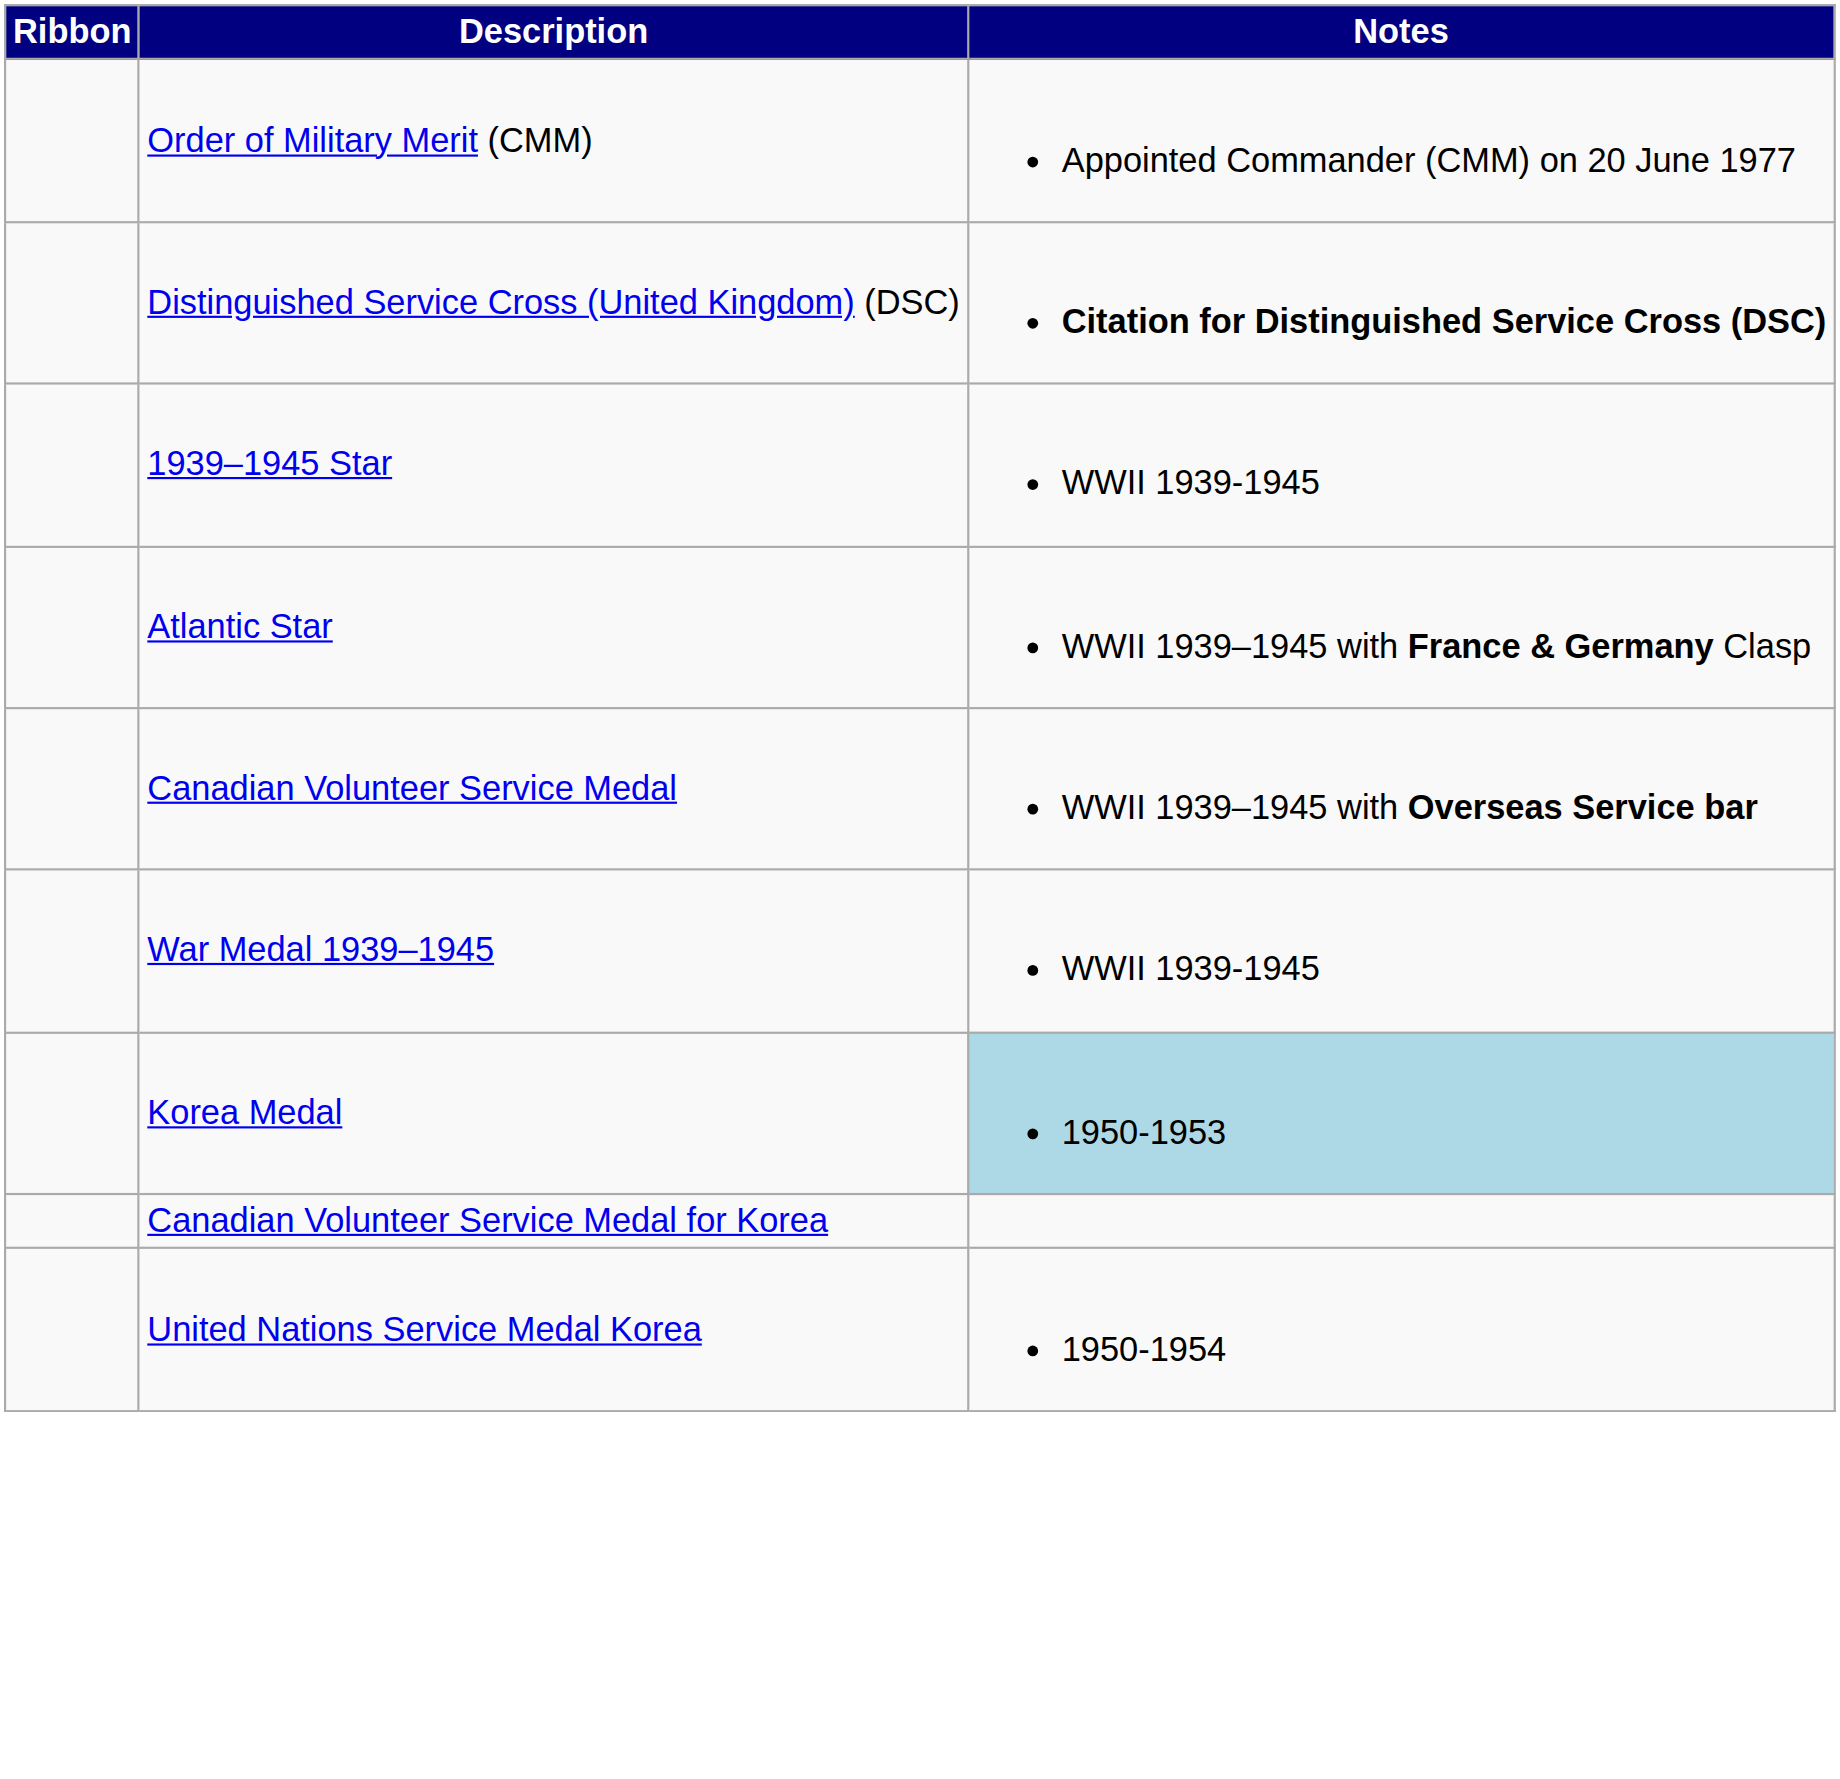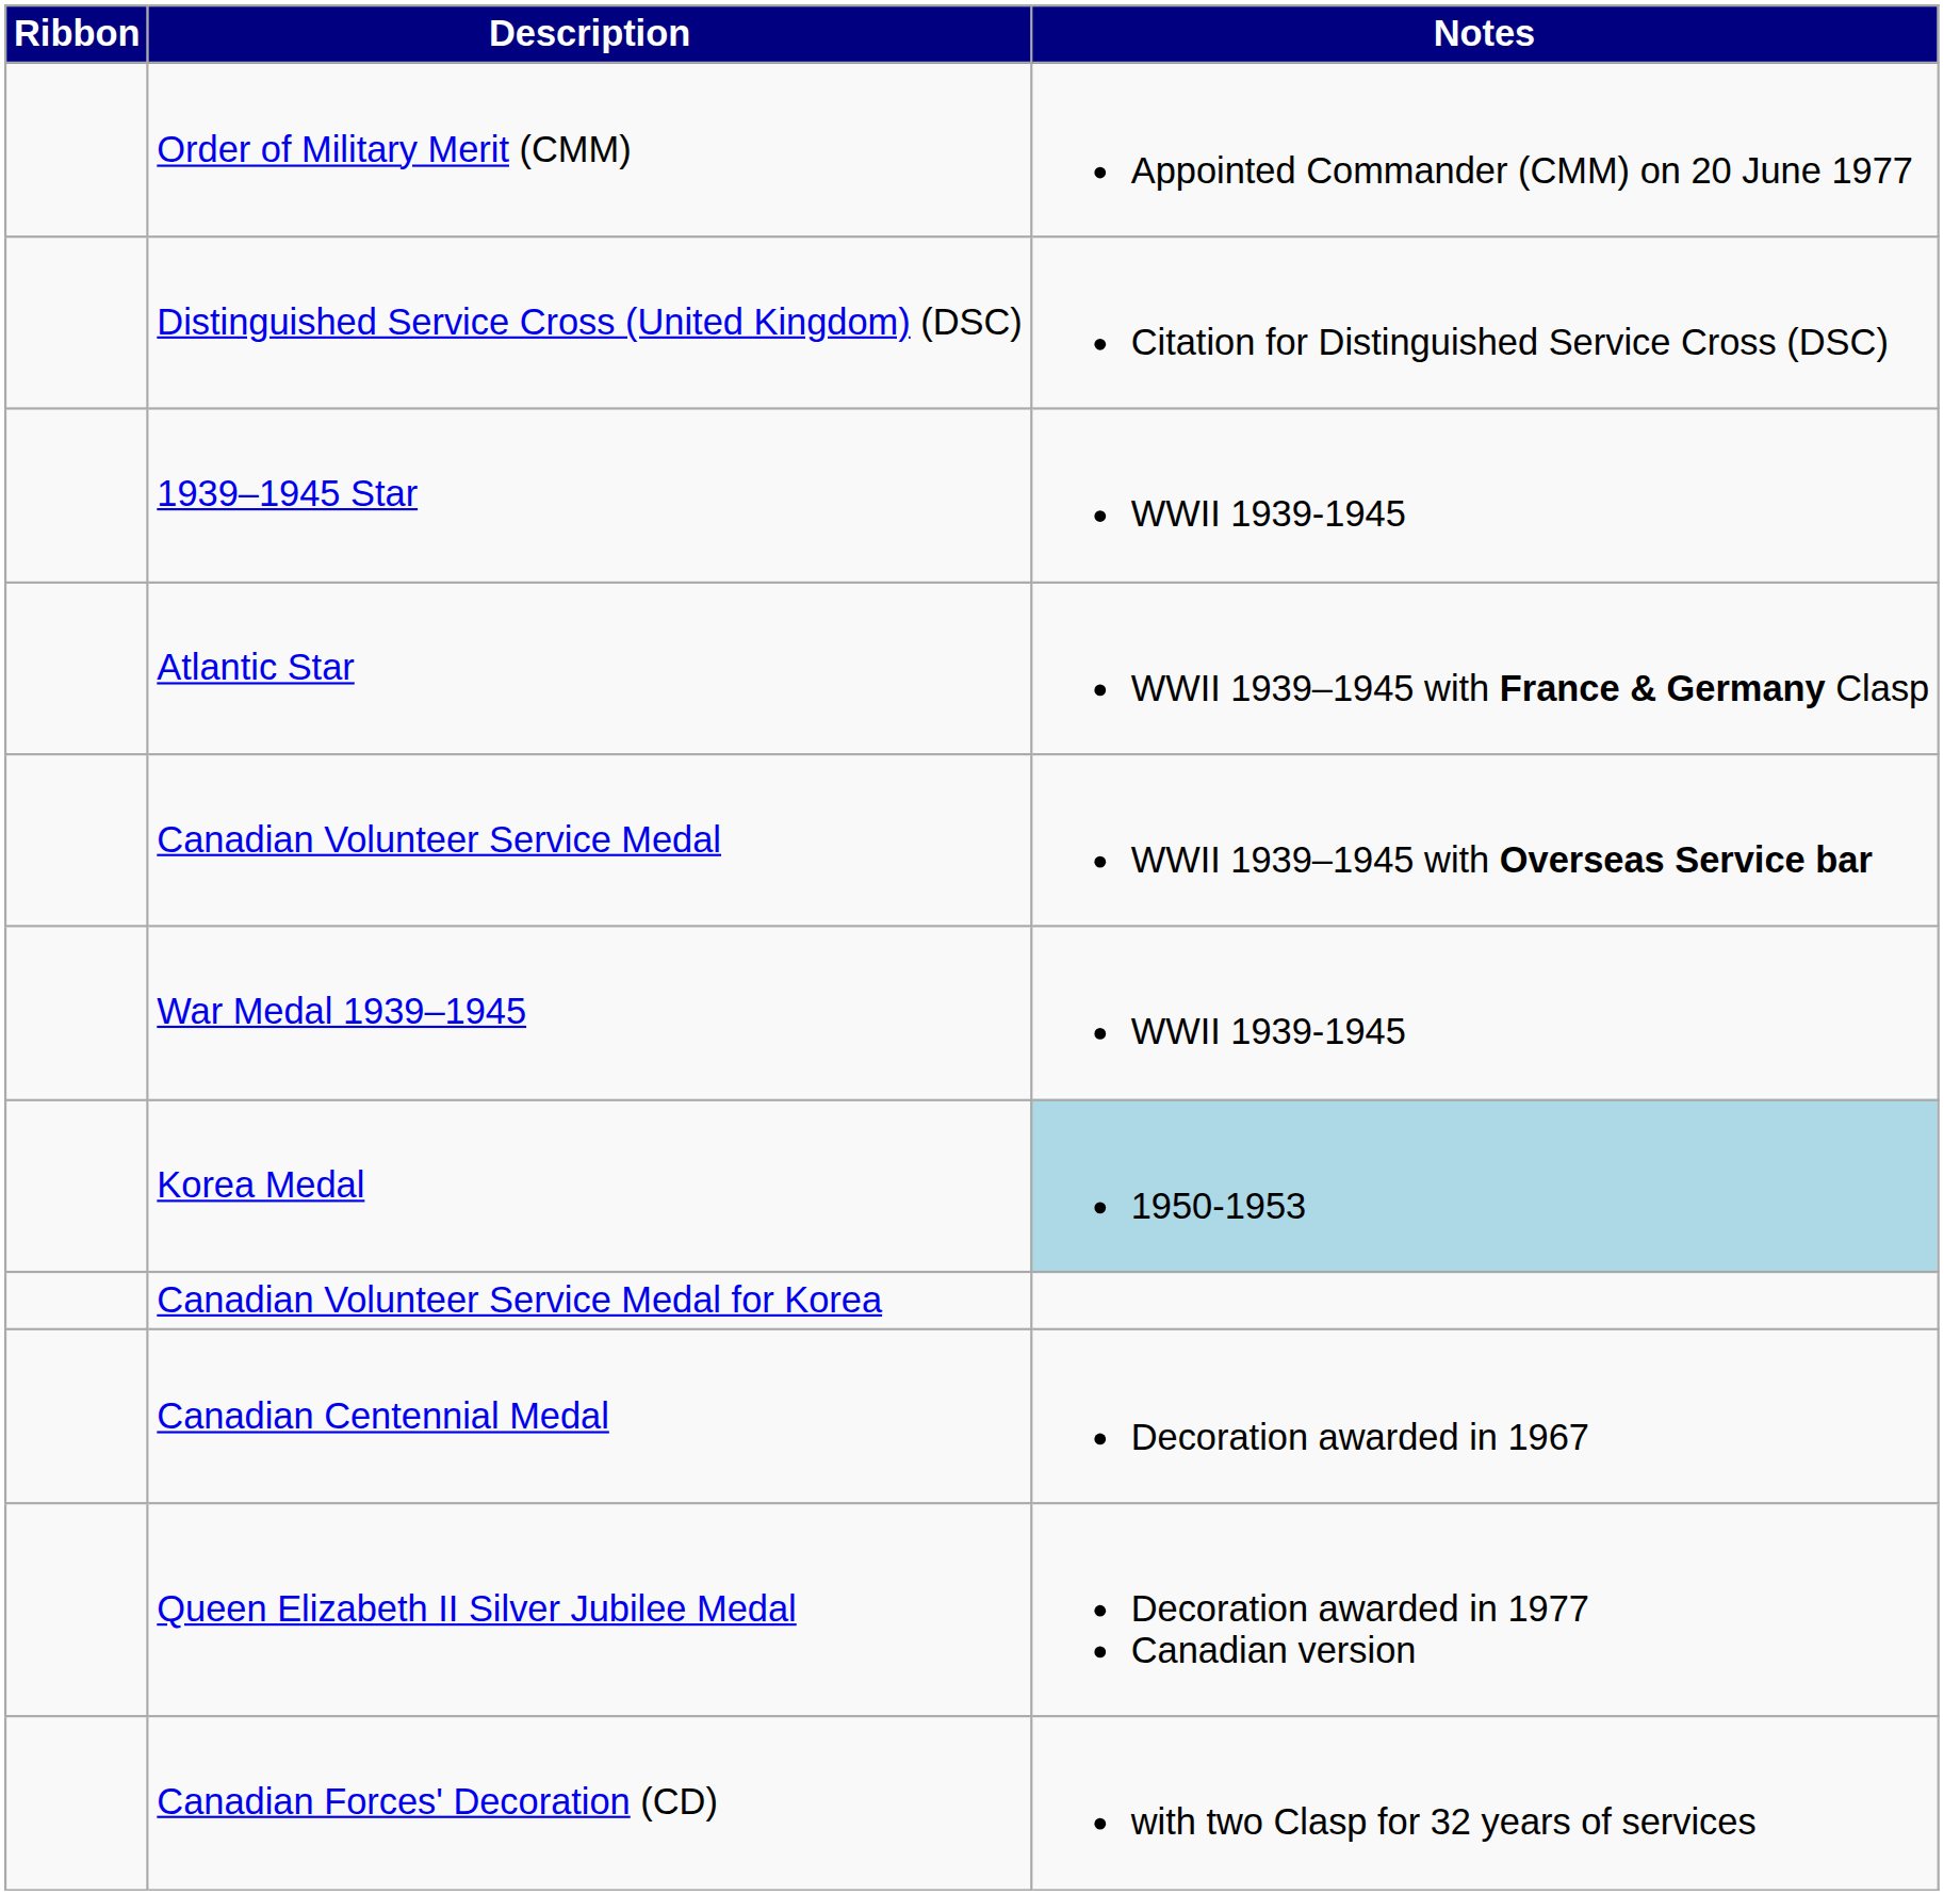Distinguished Service Cross (United Kingdom) (DSC) | Notes: bold -> normal
- row: United Nations Service Medal Korea | 1950-1954
+ row: Canadian Centennial Medal | Decoration awarded in 1967
+ row: Queen Elizabeth II Silver Jubilee Medal | Decoration awarded in 1977 Canadian version
+ row: Canadian Forces' Decoration (CD) | with two Clasp for 32 years of services
